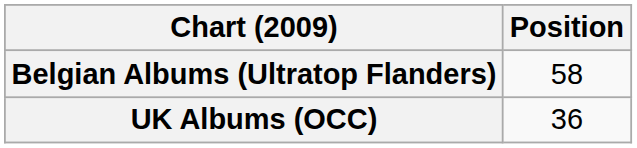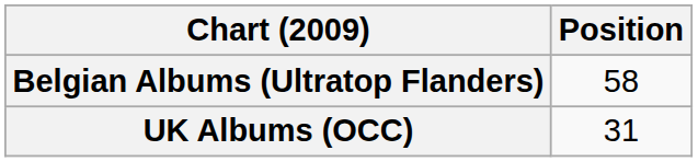UK Albums (OCC) | Position: 36 -> 31
